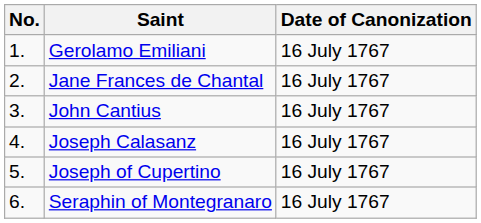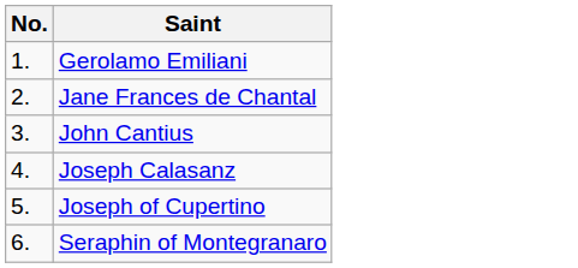- column: Date of Canonization | 16 July 1767 | 16 July 1767 | 16 July 1767 | 16 July 1767 | 16 July 1767 | 16 July 1767
